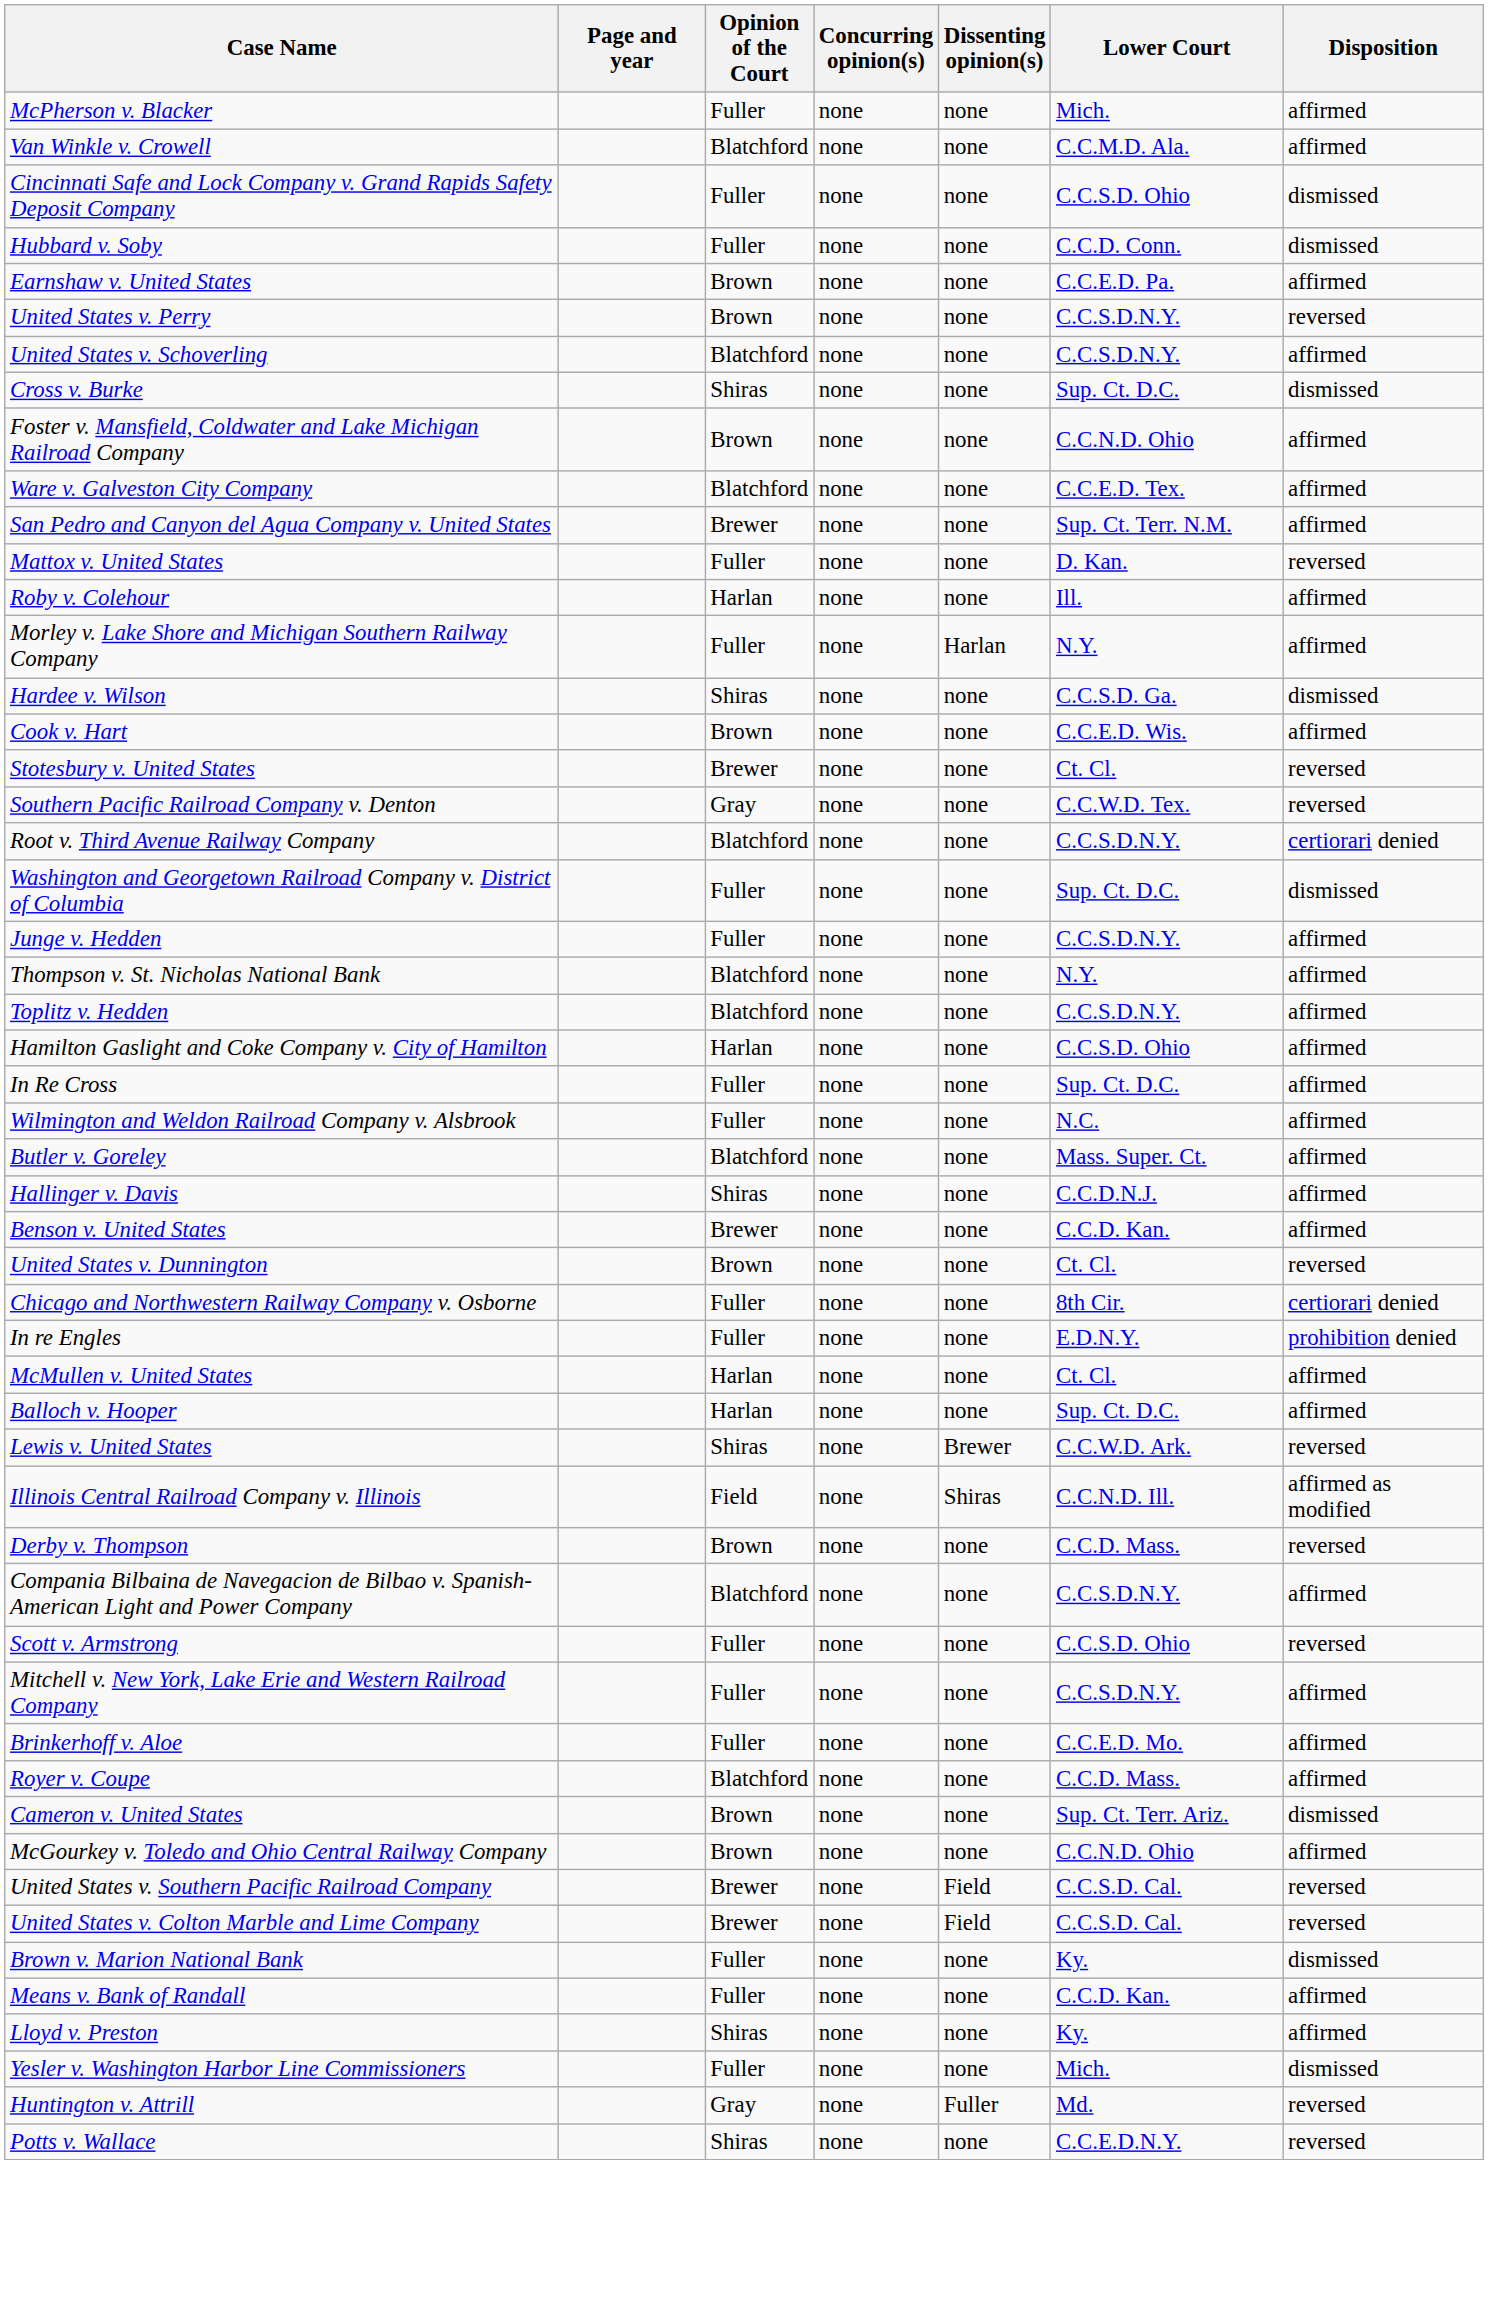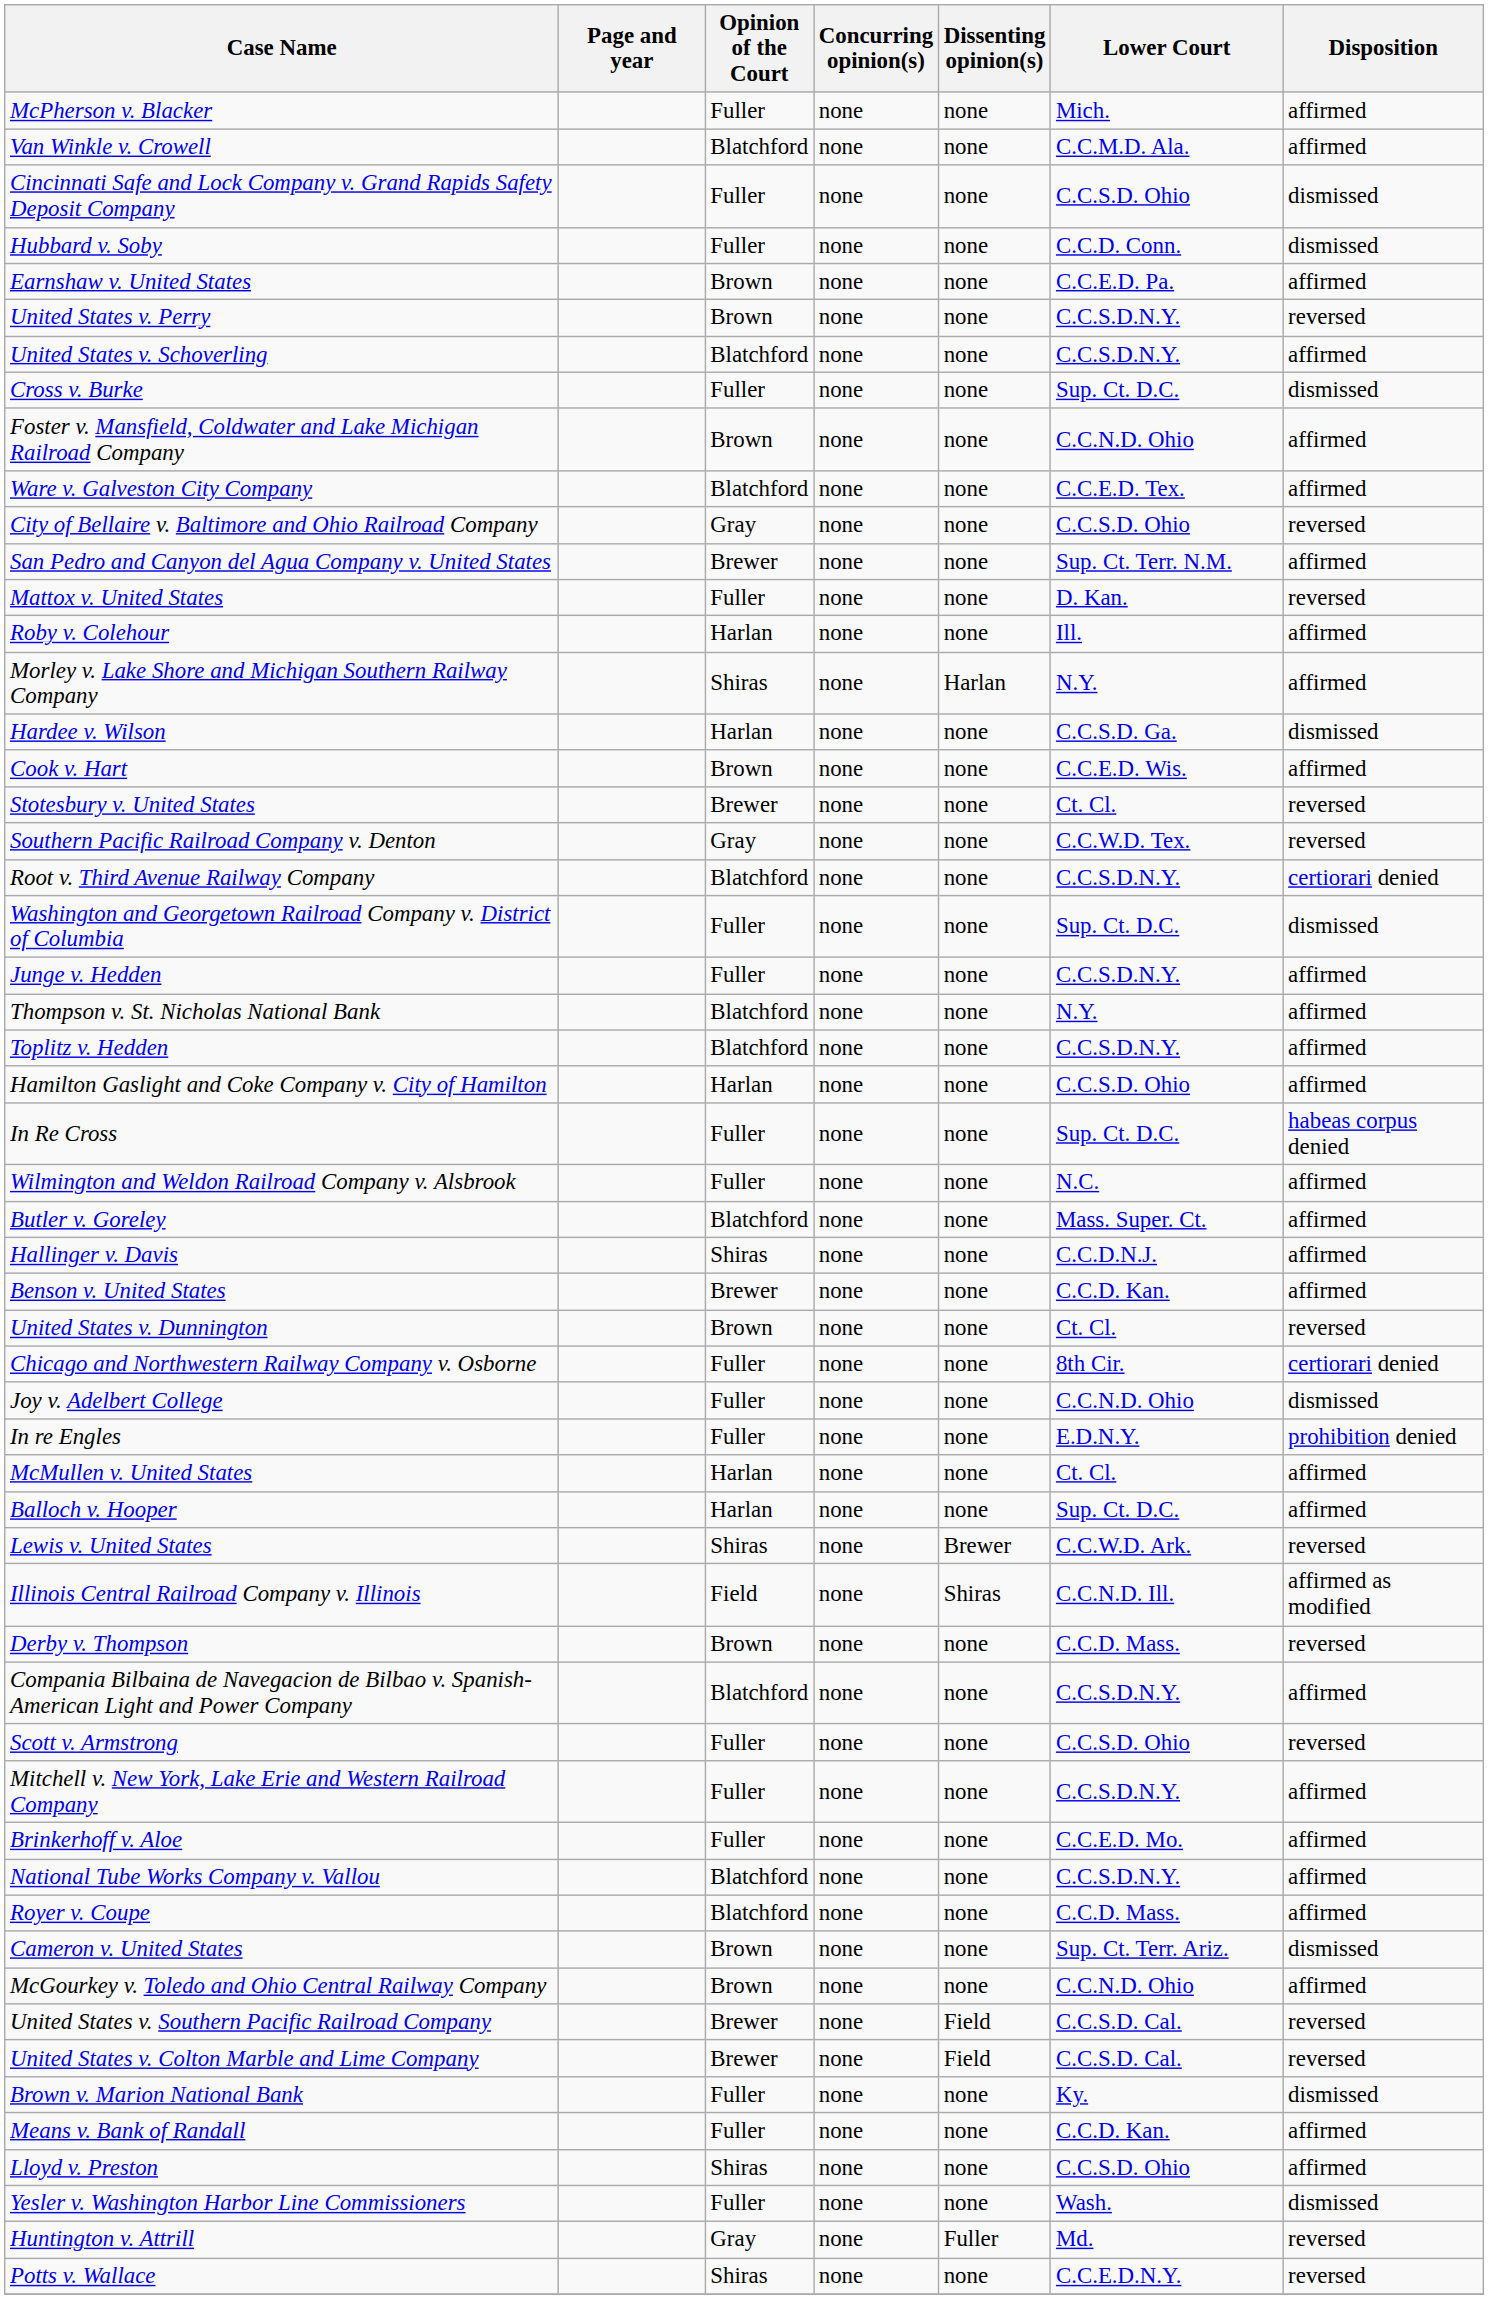Cross v. Burke | Opinion of the Court: Shiras -> Fuller
+ row: City of Bellaire v. Baltimore and Ohio Railroad Company | Gray | none | none | C.C.S.D. Ohio | reversed
Morley v. Lake Shore and Michigan Southern Railway Company | Opinion of the Court: Fuller -> Shiras
Hardee v. Wilson | Opinion of the Court: Shiras -> Harlan
In Re Cross | Disposition: affirmed -> habeas corpus denied
+ row: Joy v. Adelbert College | Fuller | none | none | C.C.N.D. Ohio | dismissed
+ row: National Tube Works Company v. Vallou | Blatchford | none | none | C.C.S.D.N.Y. | affirmed
Lloyd v. Preston | Lower Court: Ky. -> C.C.S.D. Ohio
Yesler v. Washington Harbor Line Commissioners | Lower Court: Mich. -> Wash.
